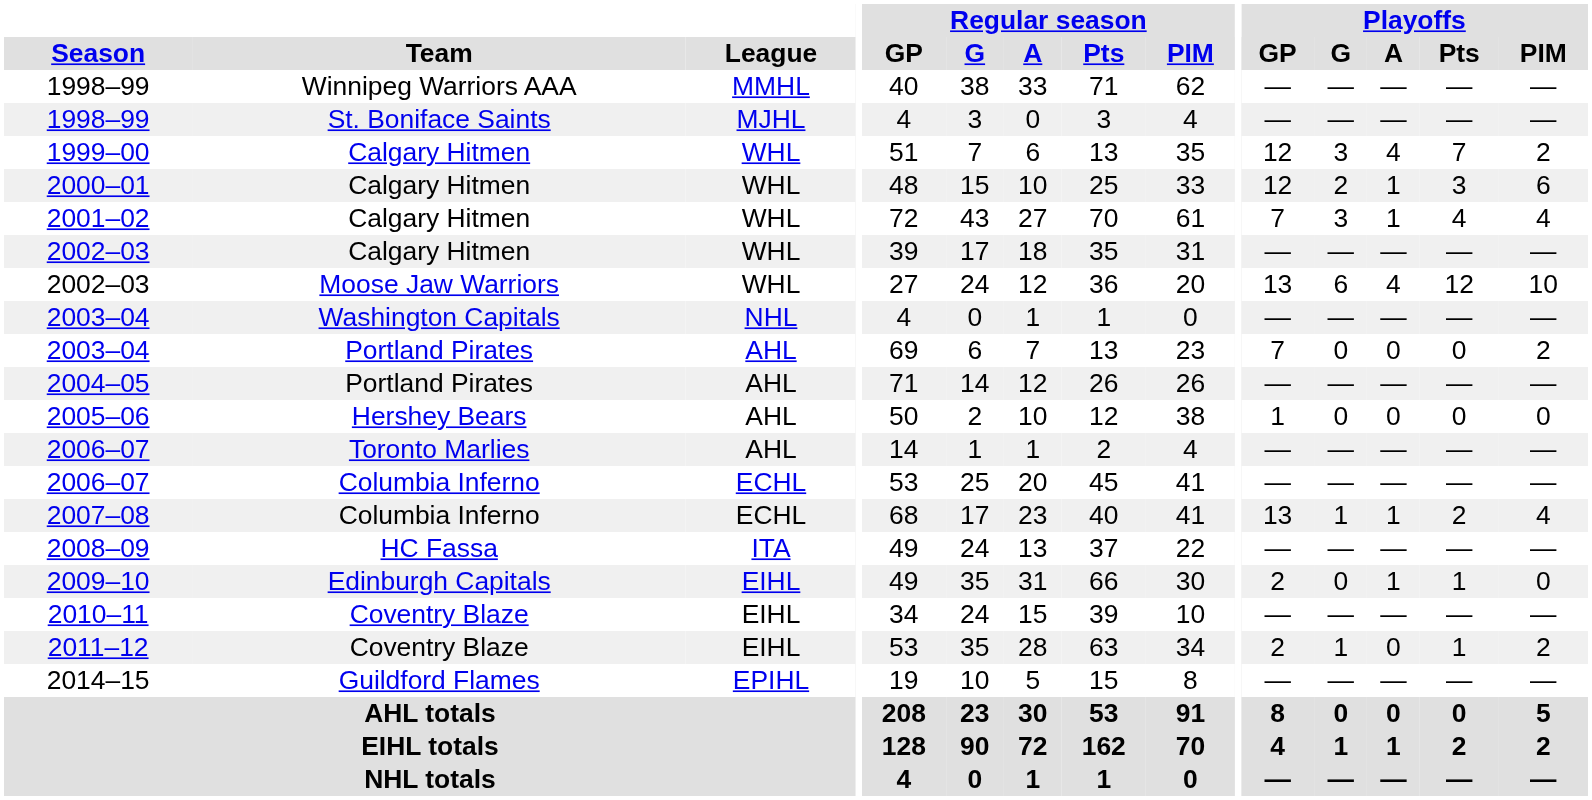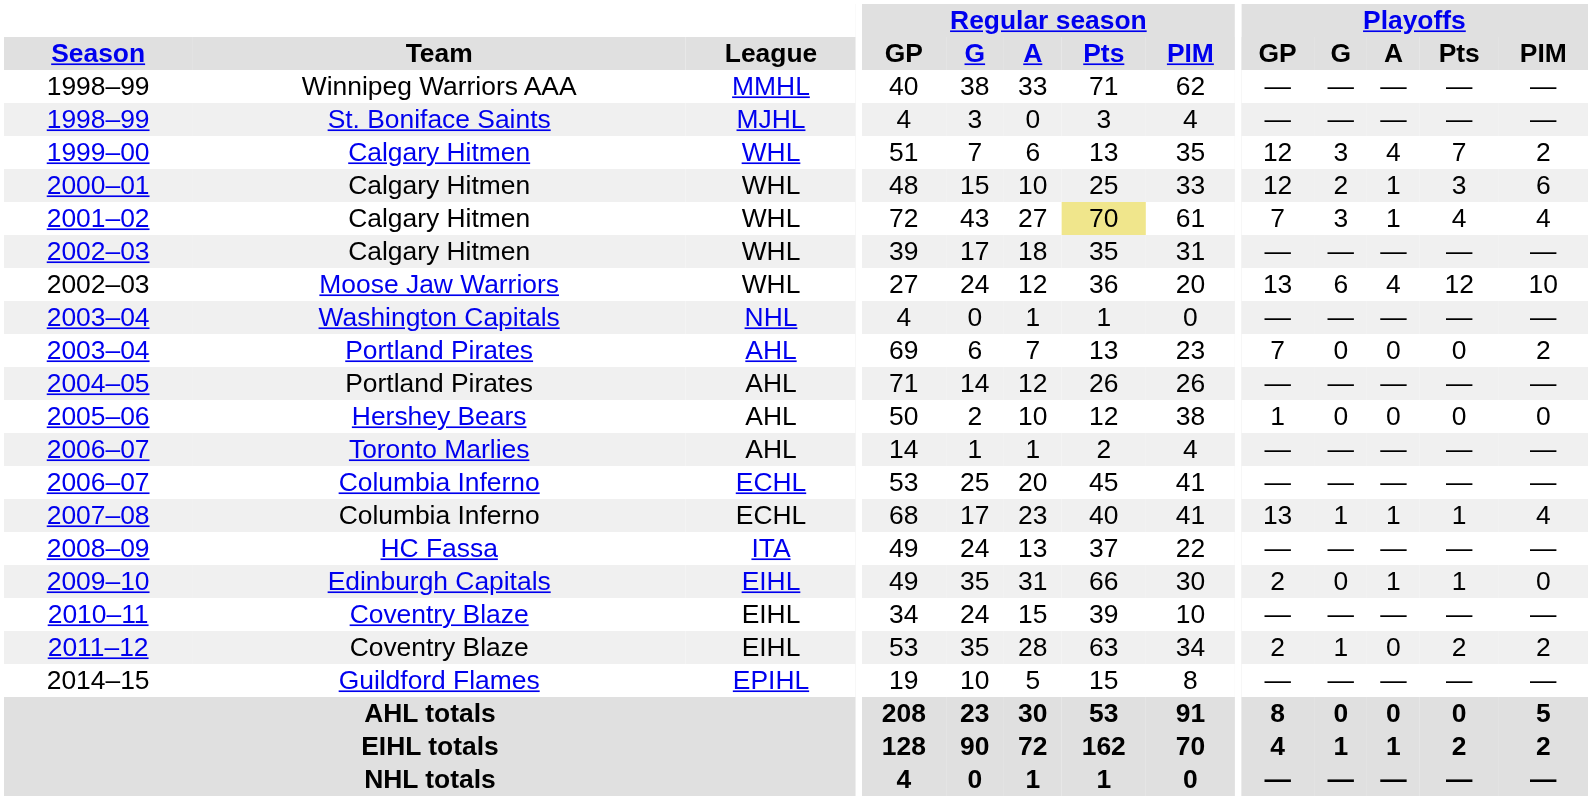2001–02 | Regular season / Pts: no background -> khaki background
2007–08 | Playoffs / Pts: 2 -> 1
2011–12 | Playoffs / Pts: 1 -> 2
